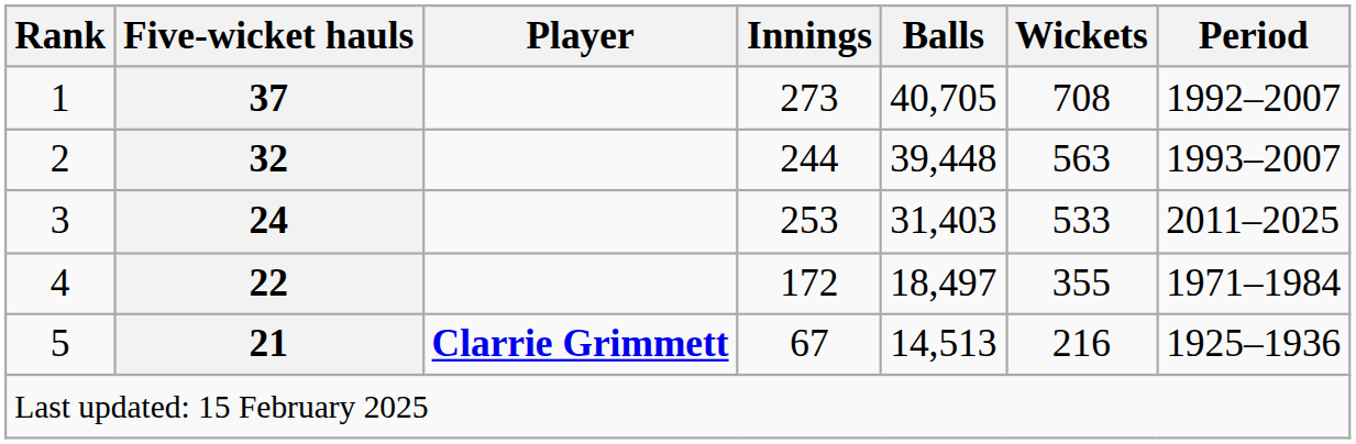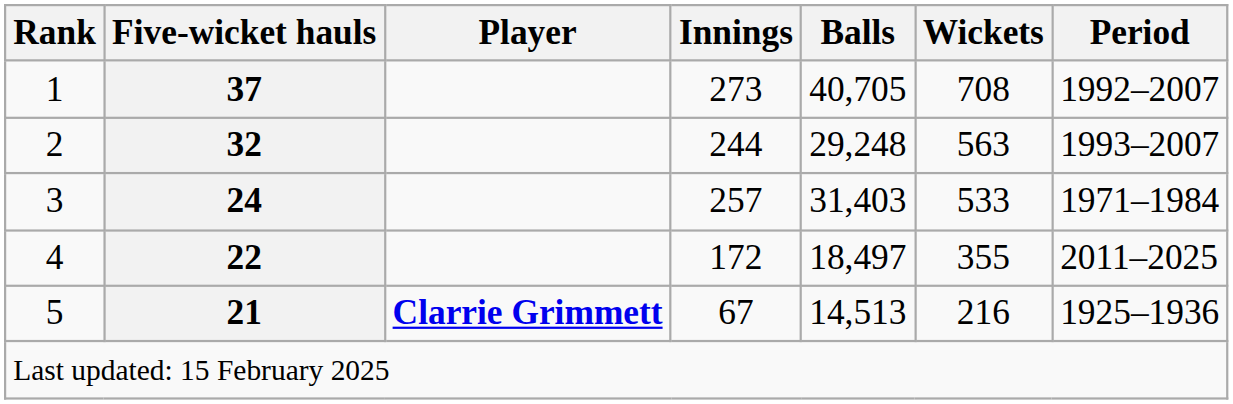2 | Balls: 39,448 -> 29,248
3 | Innings: 253 -> 257
3 | Period: 2011–2025 -> 1971–1984
4 | Period: 1971–1984 -> 2011–2025
